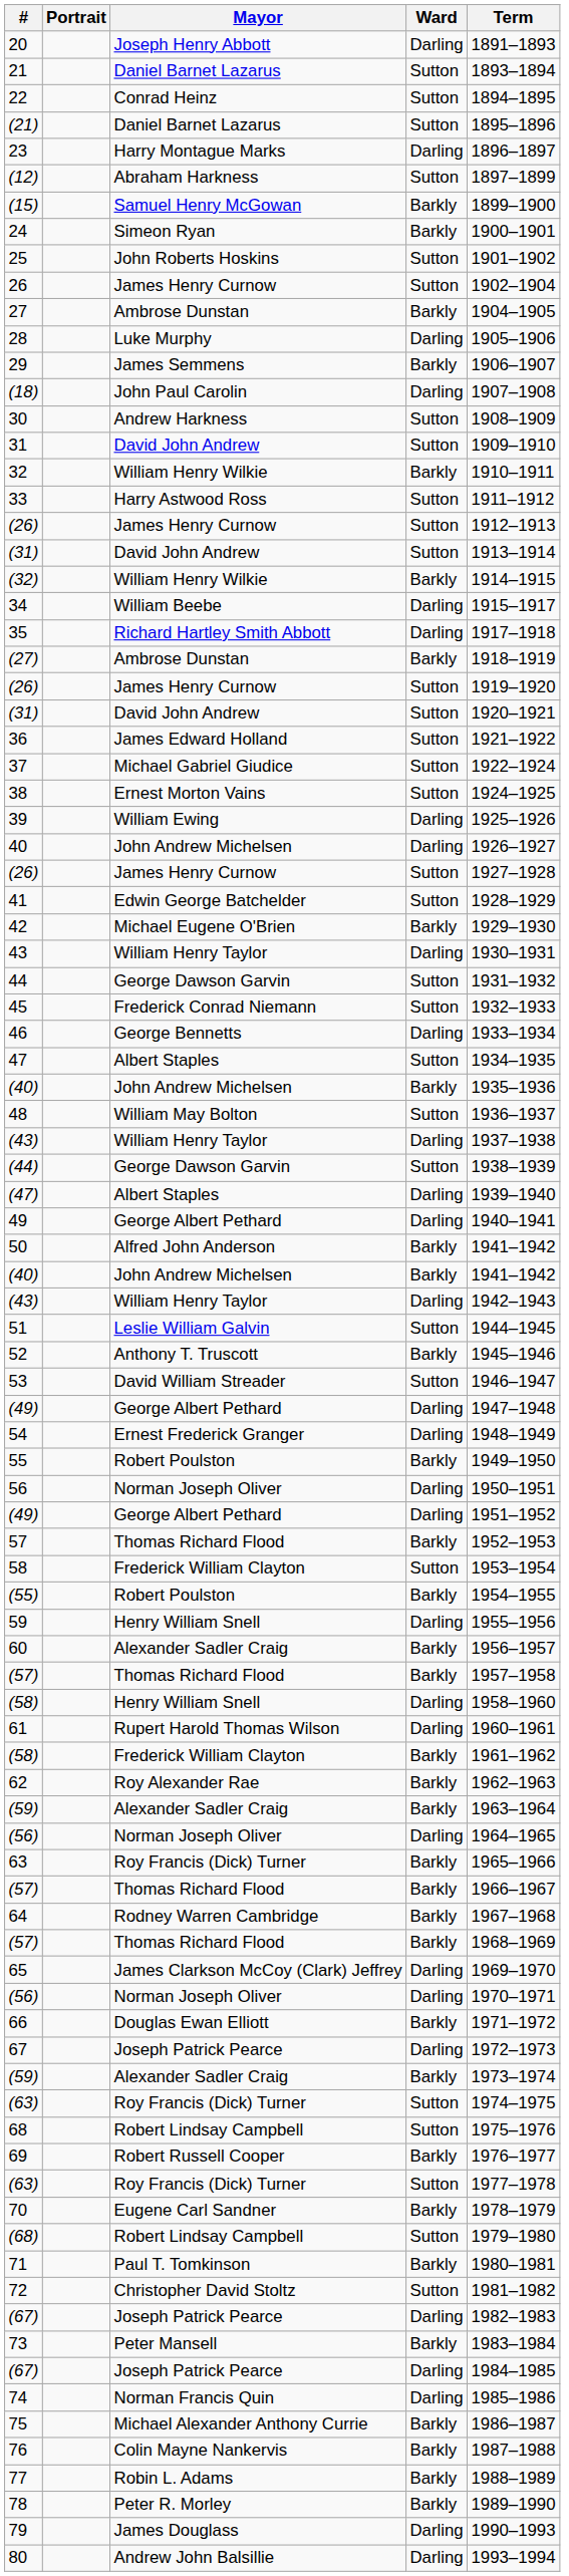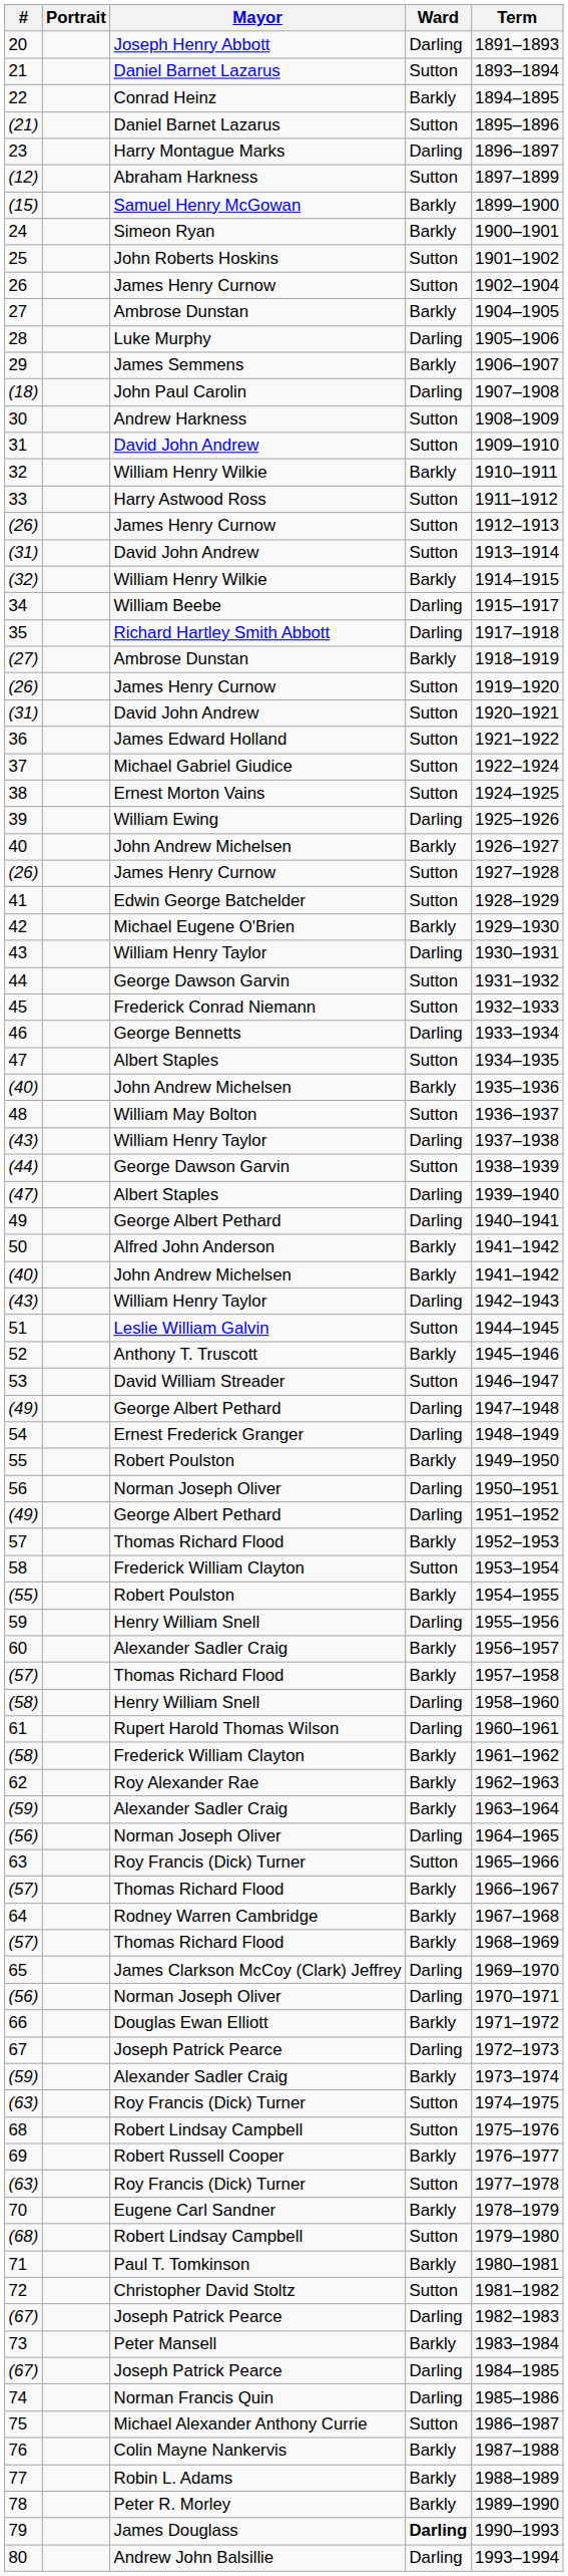22 | Ward: Sutton -> Barkly
40 | Ward: Darling -> Barkly
63 | Ward: Barkly -> Sutton
75 | Ward: Barkly -> Sutton
79 | Ward: normal -> bold
